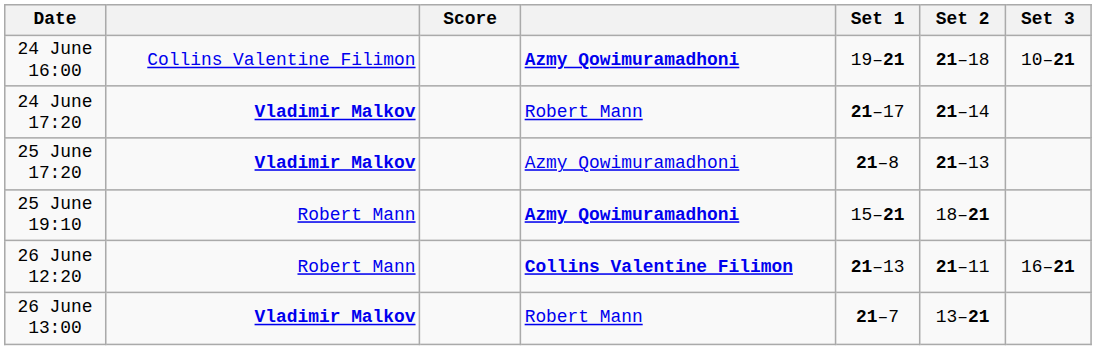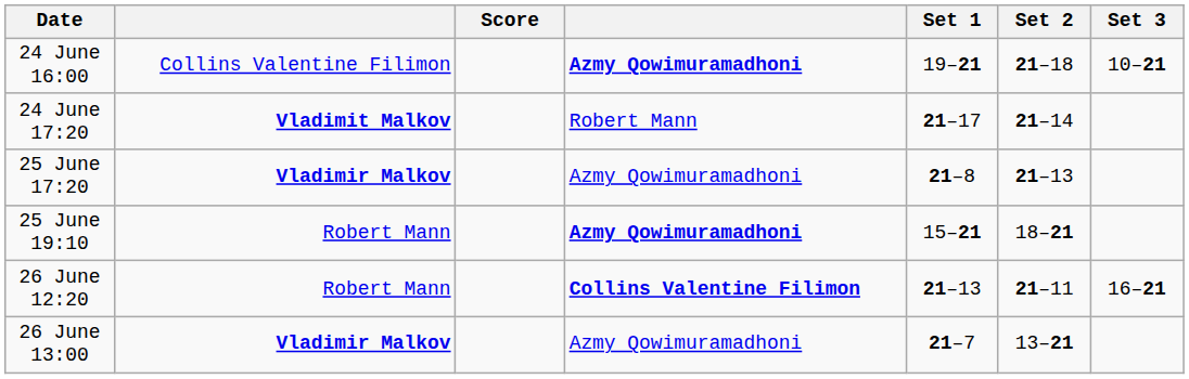24 June 17:20 | column 2: Vladimir Malkov -> Vladimit Malkov
26 June 13:00 | column 4: Robert Mann -> Azmy Qowimuramadhoni
